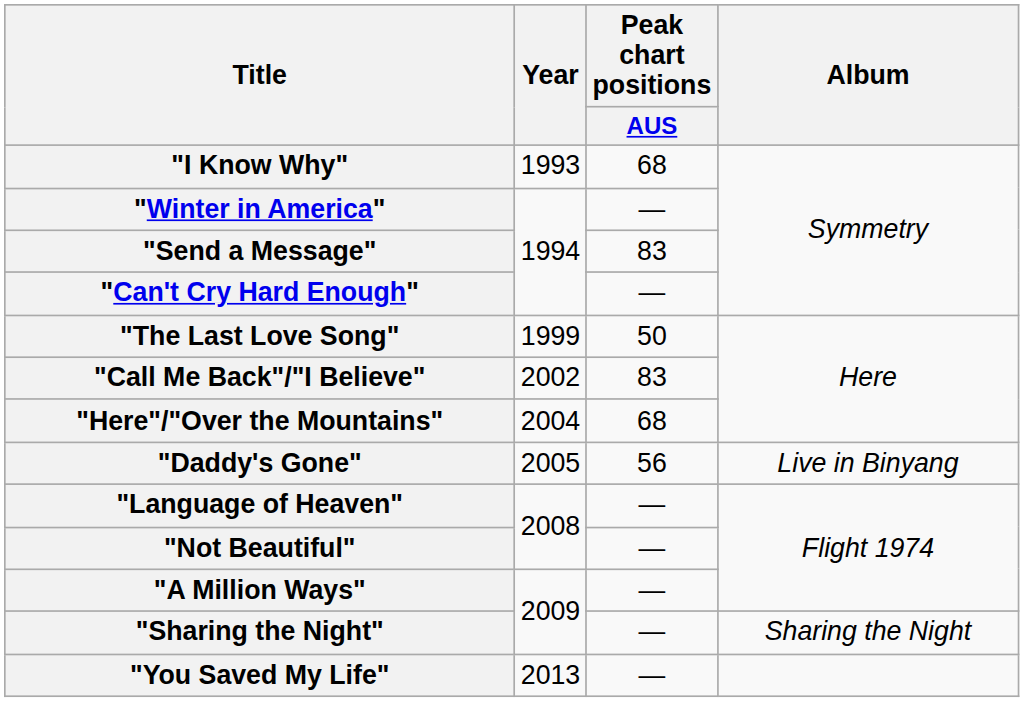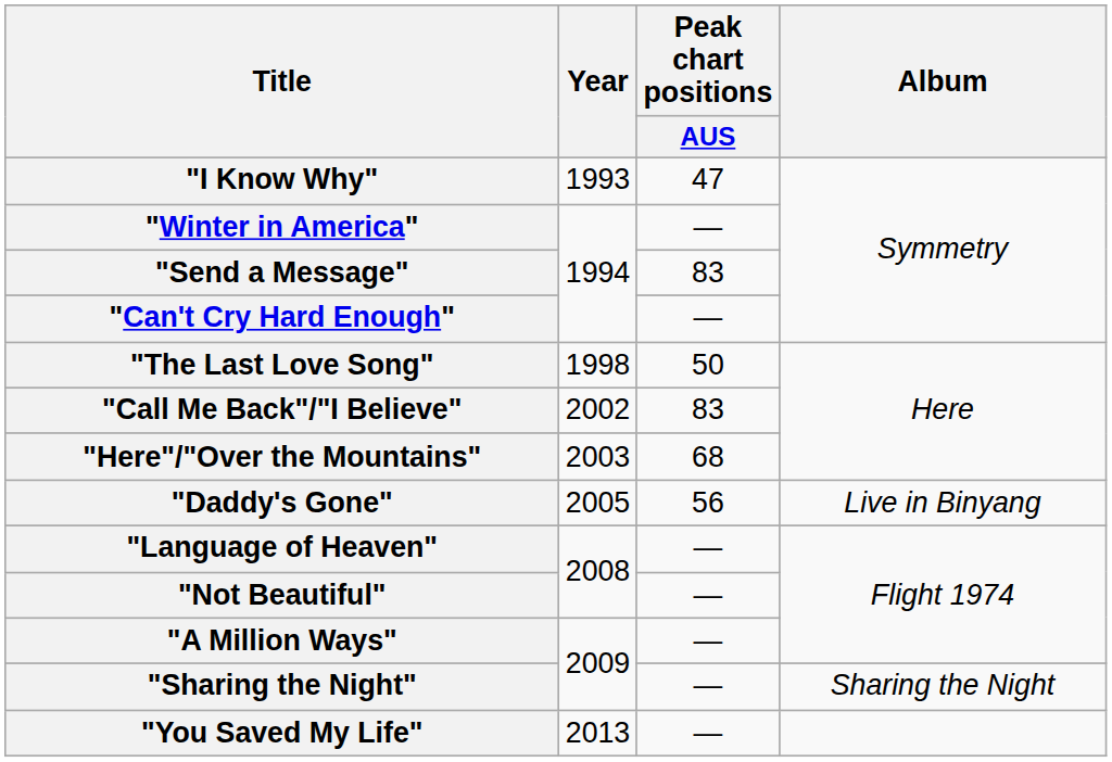"I Know Why" | Peak chart positions / AUS: 68 -> 47
"The Last Love Song" | Year: 1999 -> 1998
"Here"/"Over the Mountains" | Year: 2004 -> 2003
